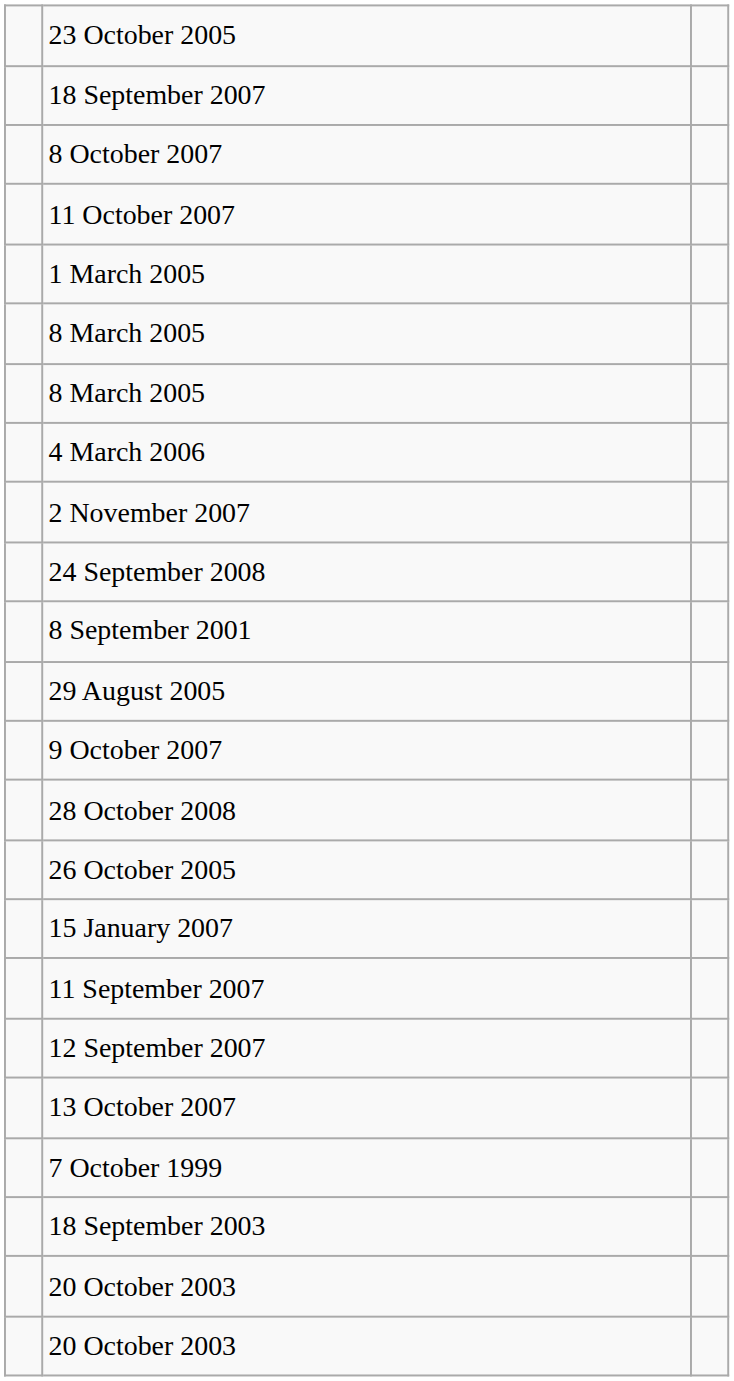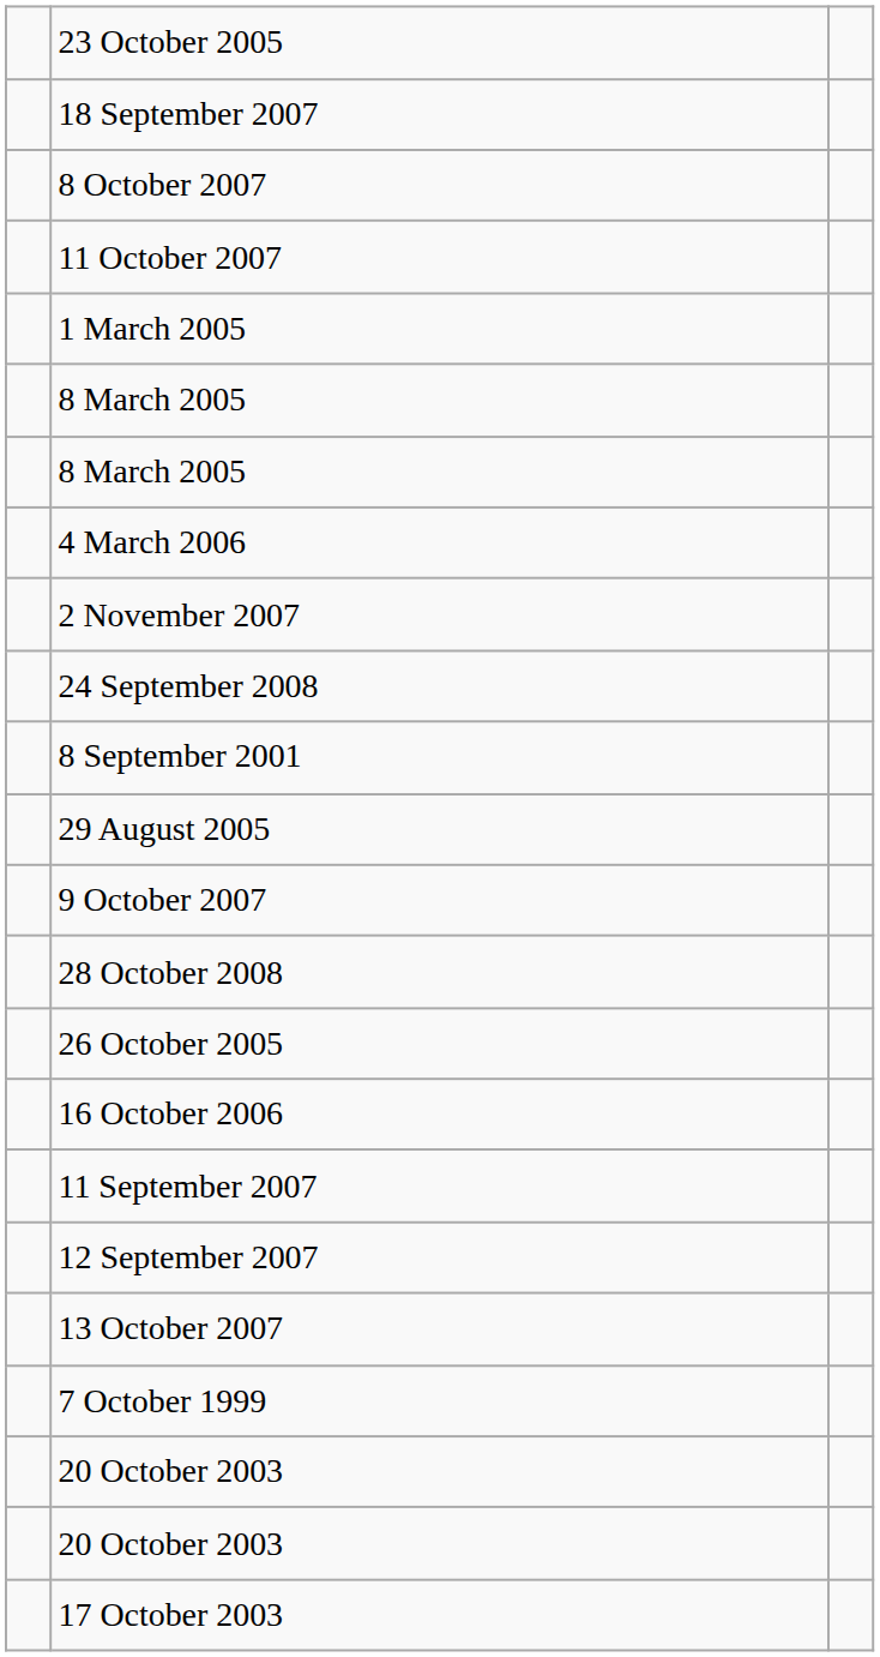+ row: 16 October 2006
- row: 15 January 2007
- row: 18 September 2003
+ row: 17 October 2003
